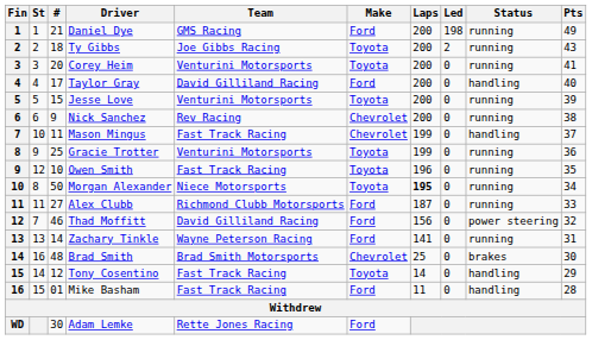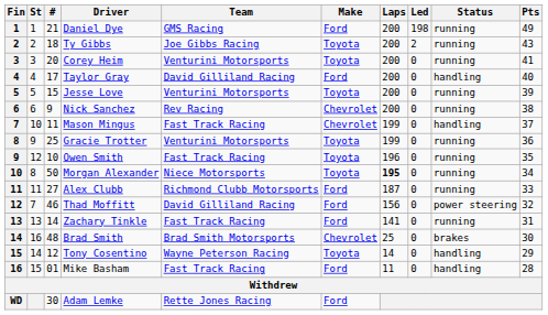Zachary Tinkle | Team: Wayne Peterson Racing -> Fast Track Racing
Tony Cosentino | Team: Fast Track Racing -> Wayne Peterson Racing
